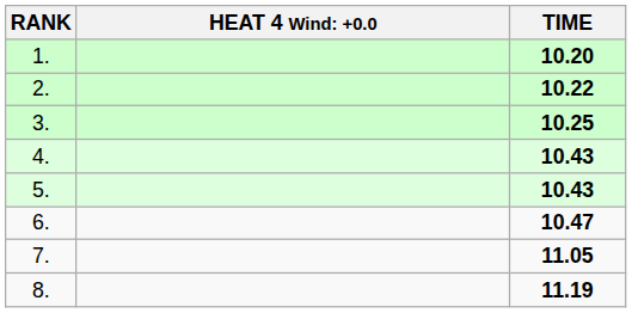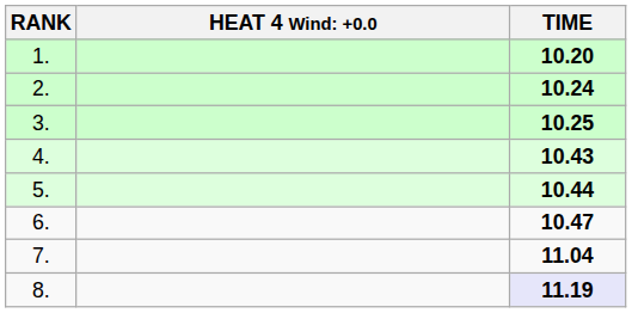2. | TIME: 10.22 -> 10.24
5. | TIME: 10.43 -> 10.44
7. | TIME: 11.05 -> 11.04
8. | TIME: no background -> lavender background
